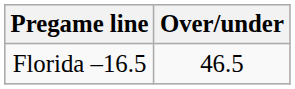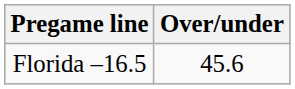Florida –16.5 | Over/under: 46.5 -> 45.6
